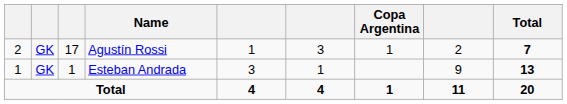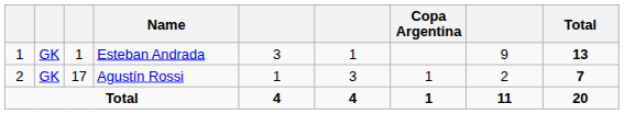rows swapped: Esteban Andrada <-> Agustín Rossi
